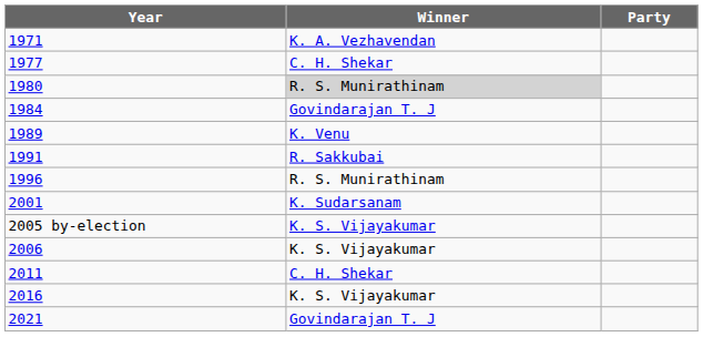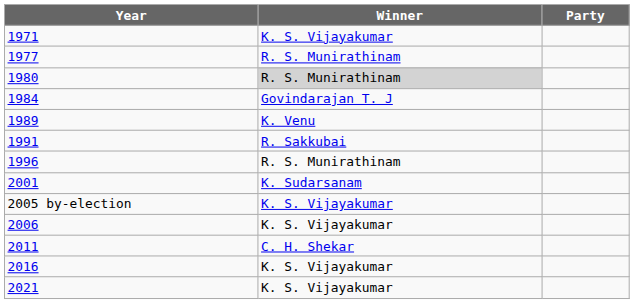1971 | Winner: K. A. Vezhavendan -> K. S. Vijayakumar
1977 | Winner: C. H. Shekar -> R. S. Munirathinam
2021 | Winner: Govindarajan T. J -> K. S. Vijayakumar
